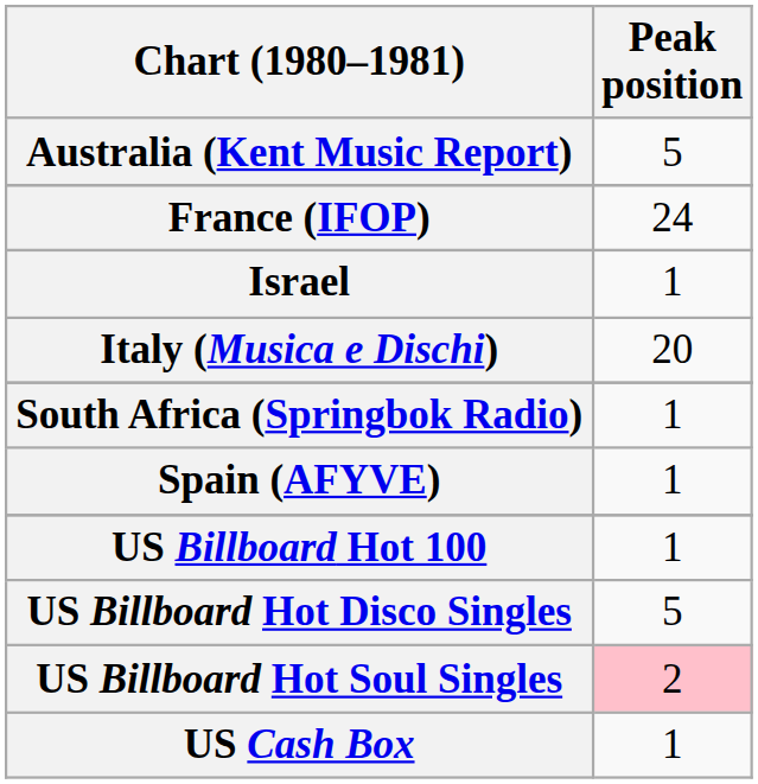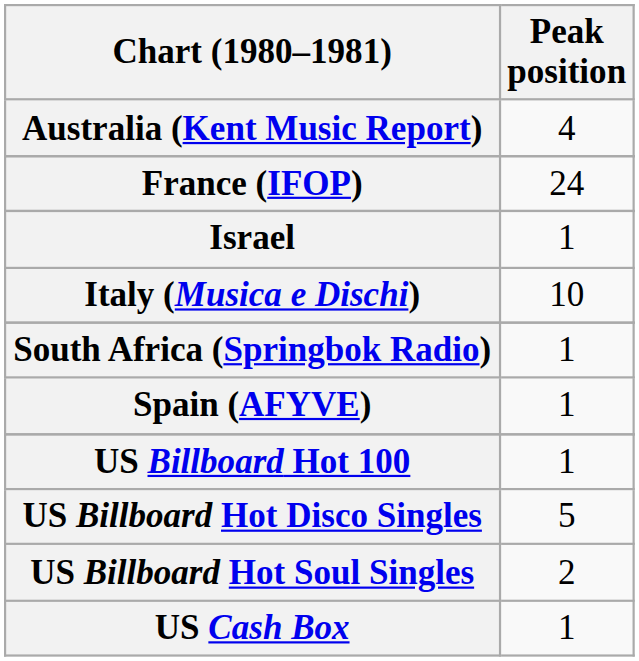Australia (Kent Music Report) | Peak position: 5 -> 4
Italy (Musica e Dischi) | Peak position: 20 -> 10
US Billboard Hot Soul Singles | Peak position: pink background -> no background
